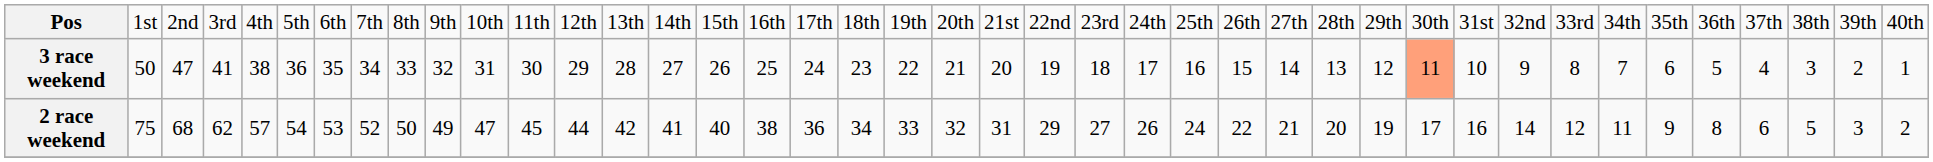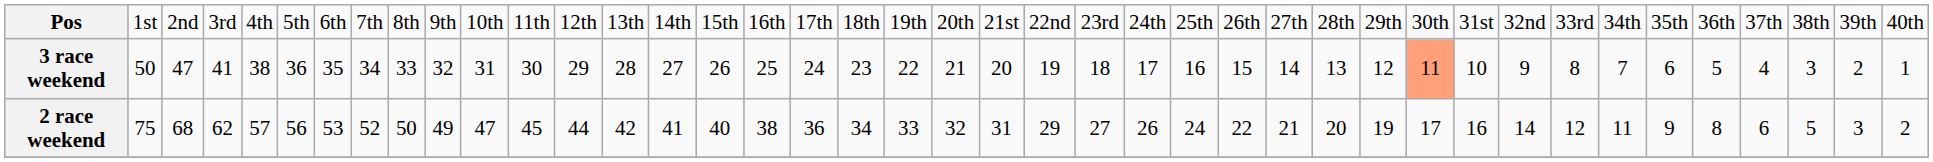2 race weekend | column 6: 54 -> 56
